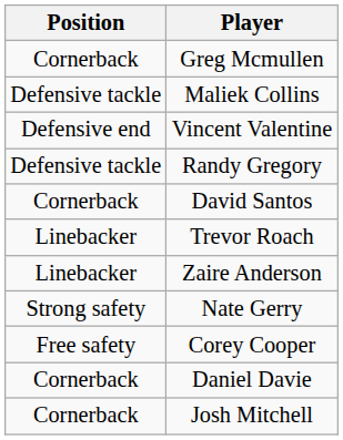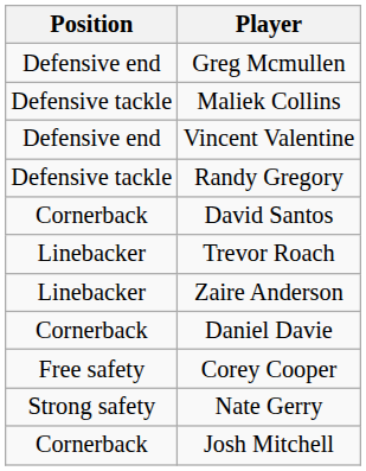Greg Mcmullen | Position: Cornerback -> Defensive end
rows swapped: Daniel Davie <-> Nate Gerry
